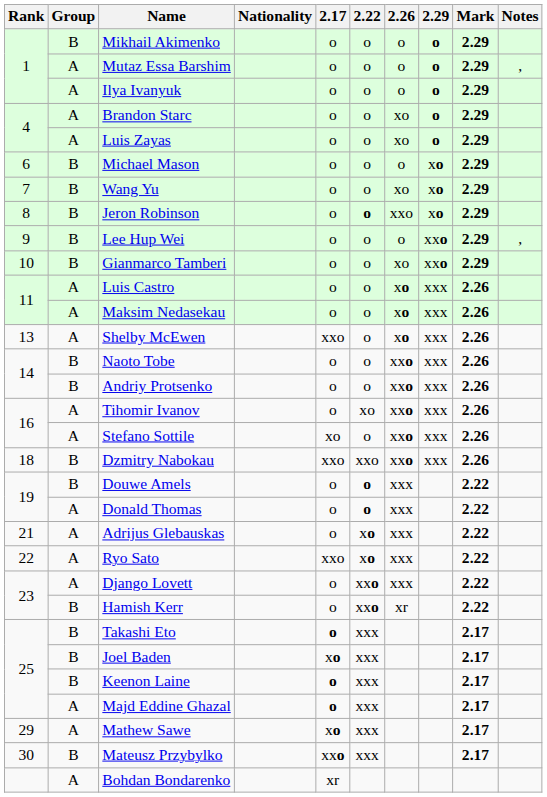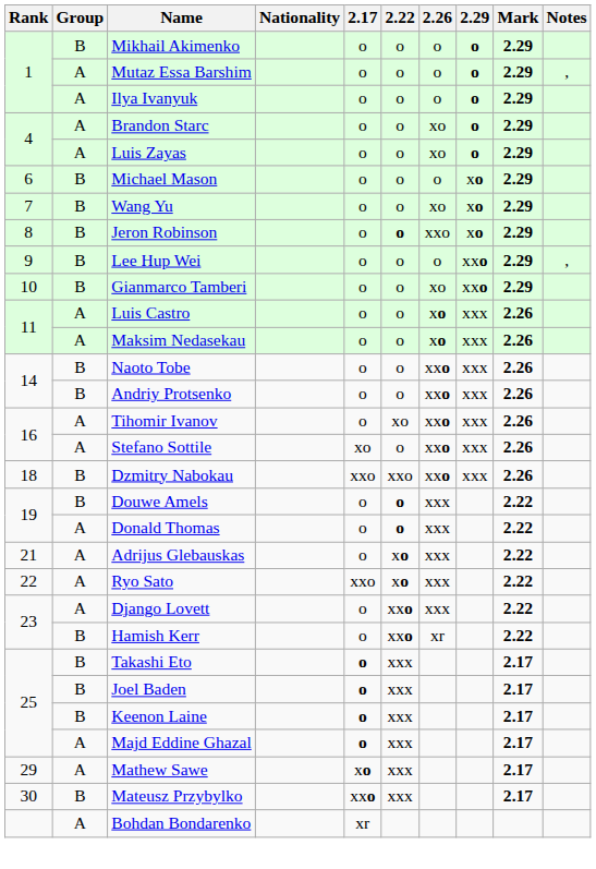- row: 13 | A | Shelby McEwen | xxo | o | xo | xxx | 2.26
Joel Baden | 2.17: xo -> o
